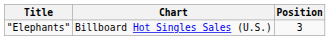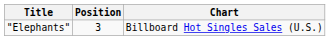columns swapped: Chart <-> Position
